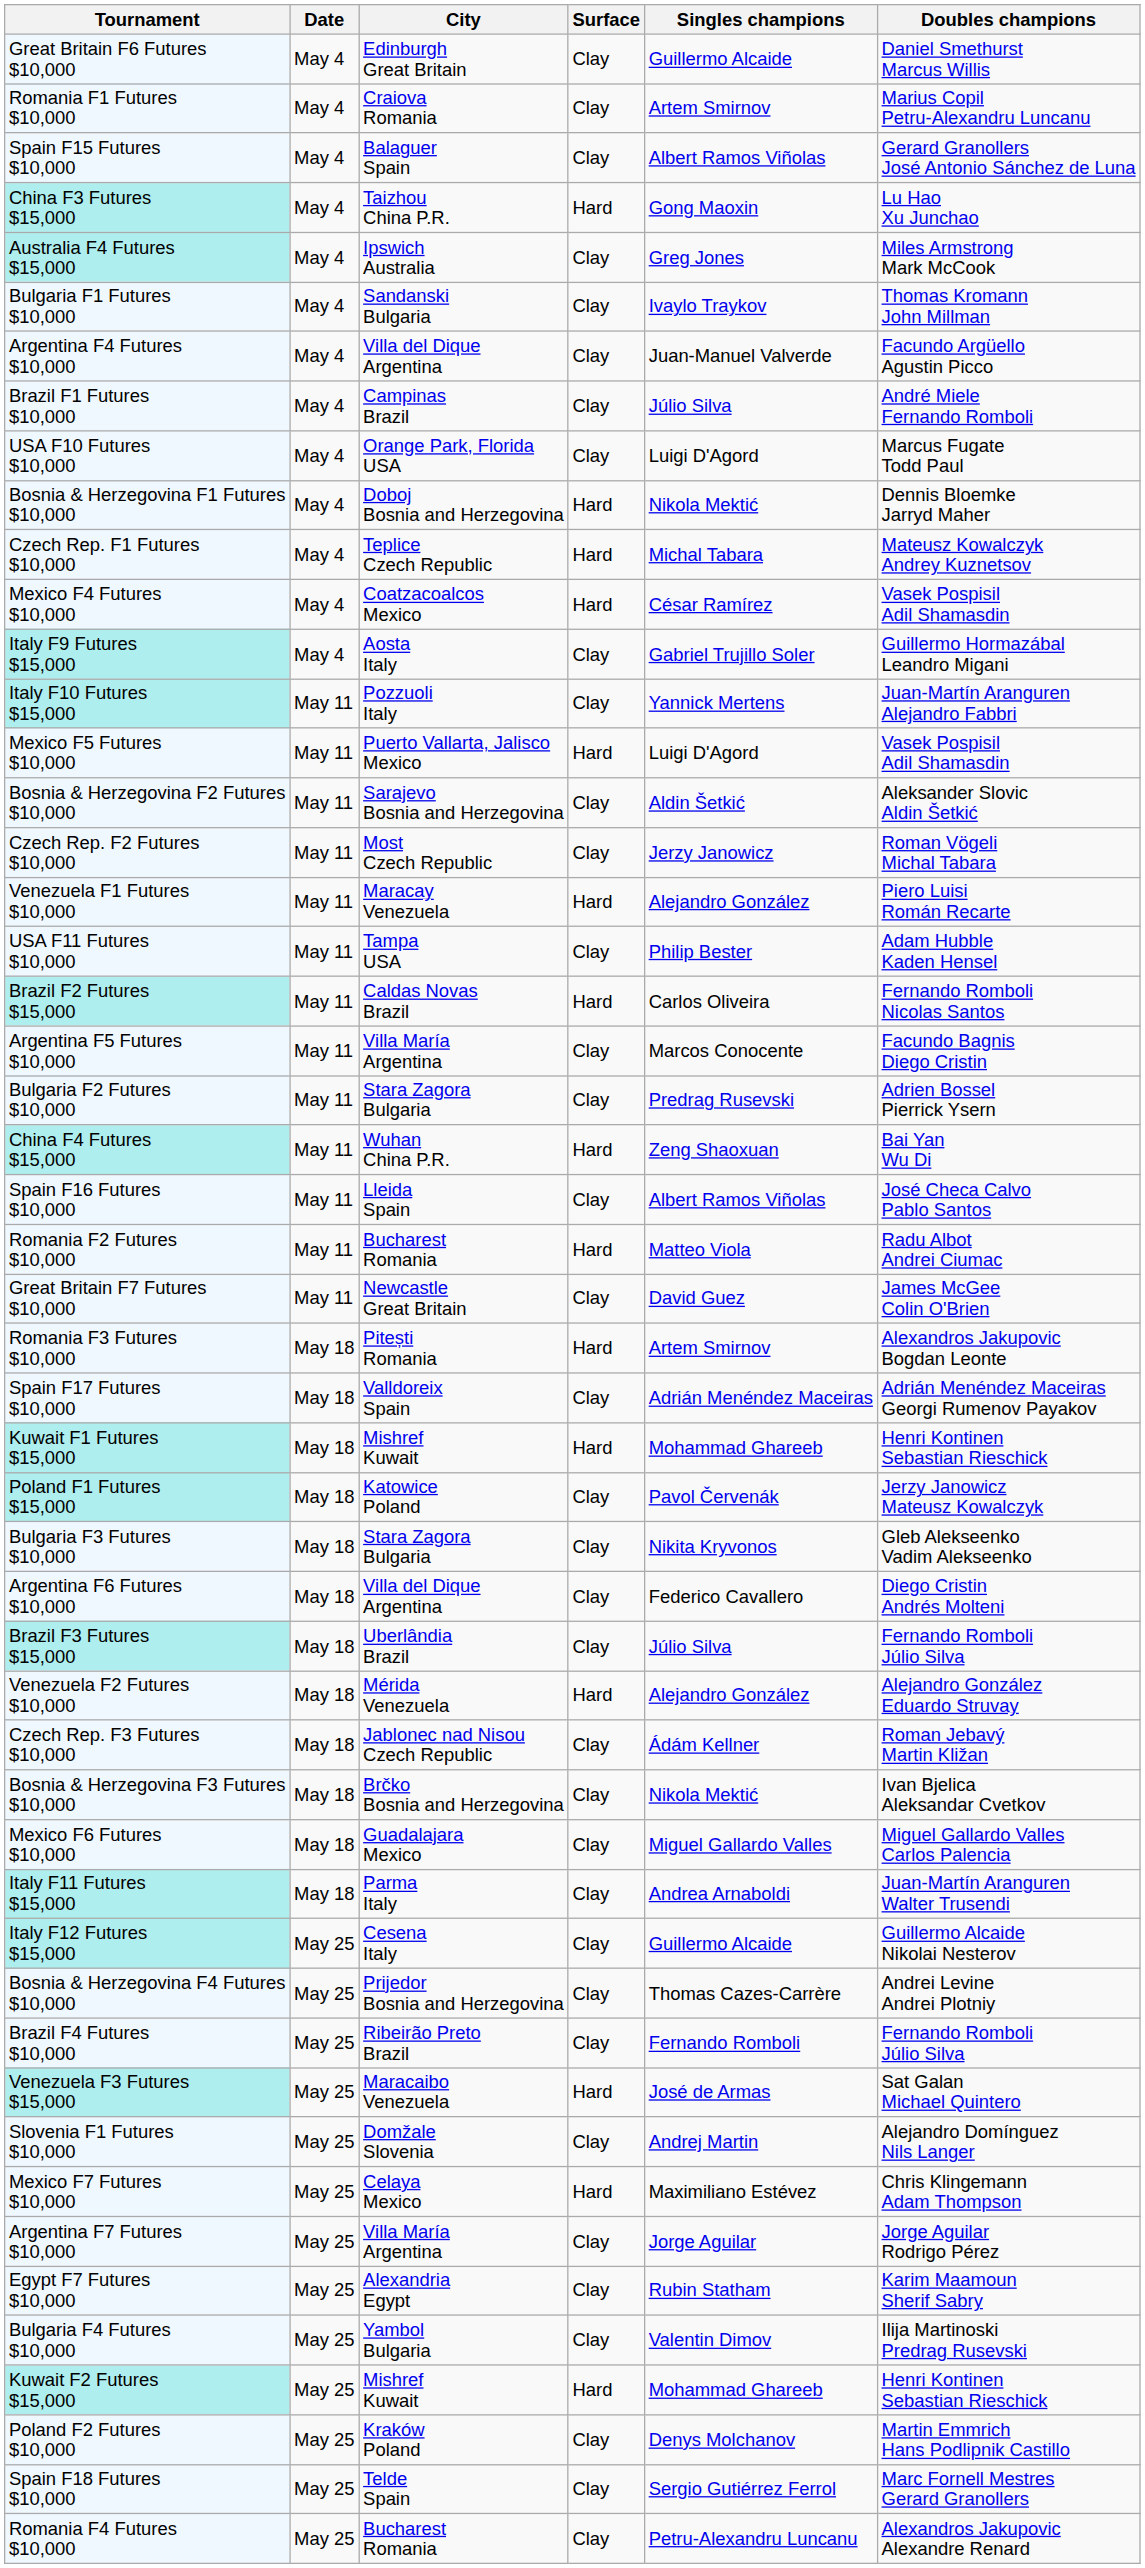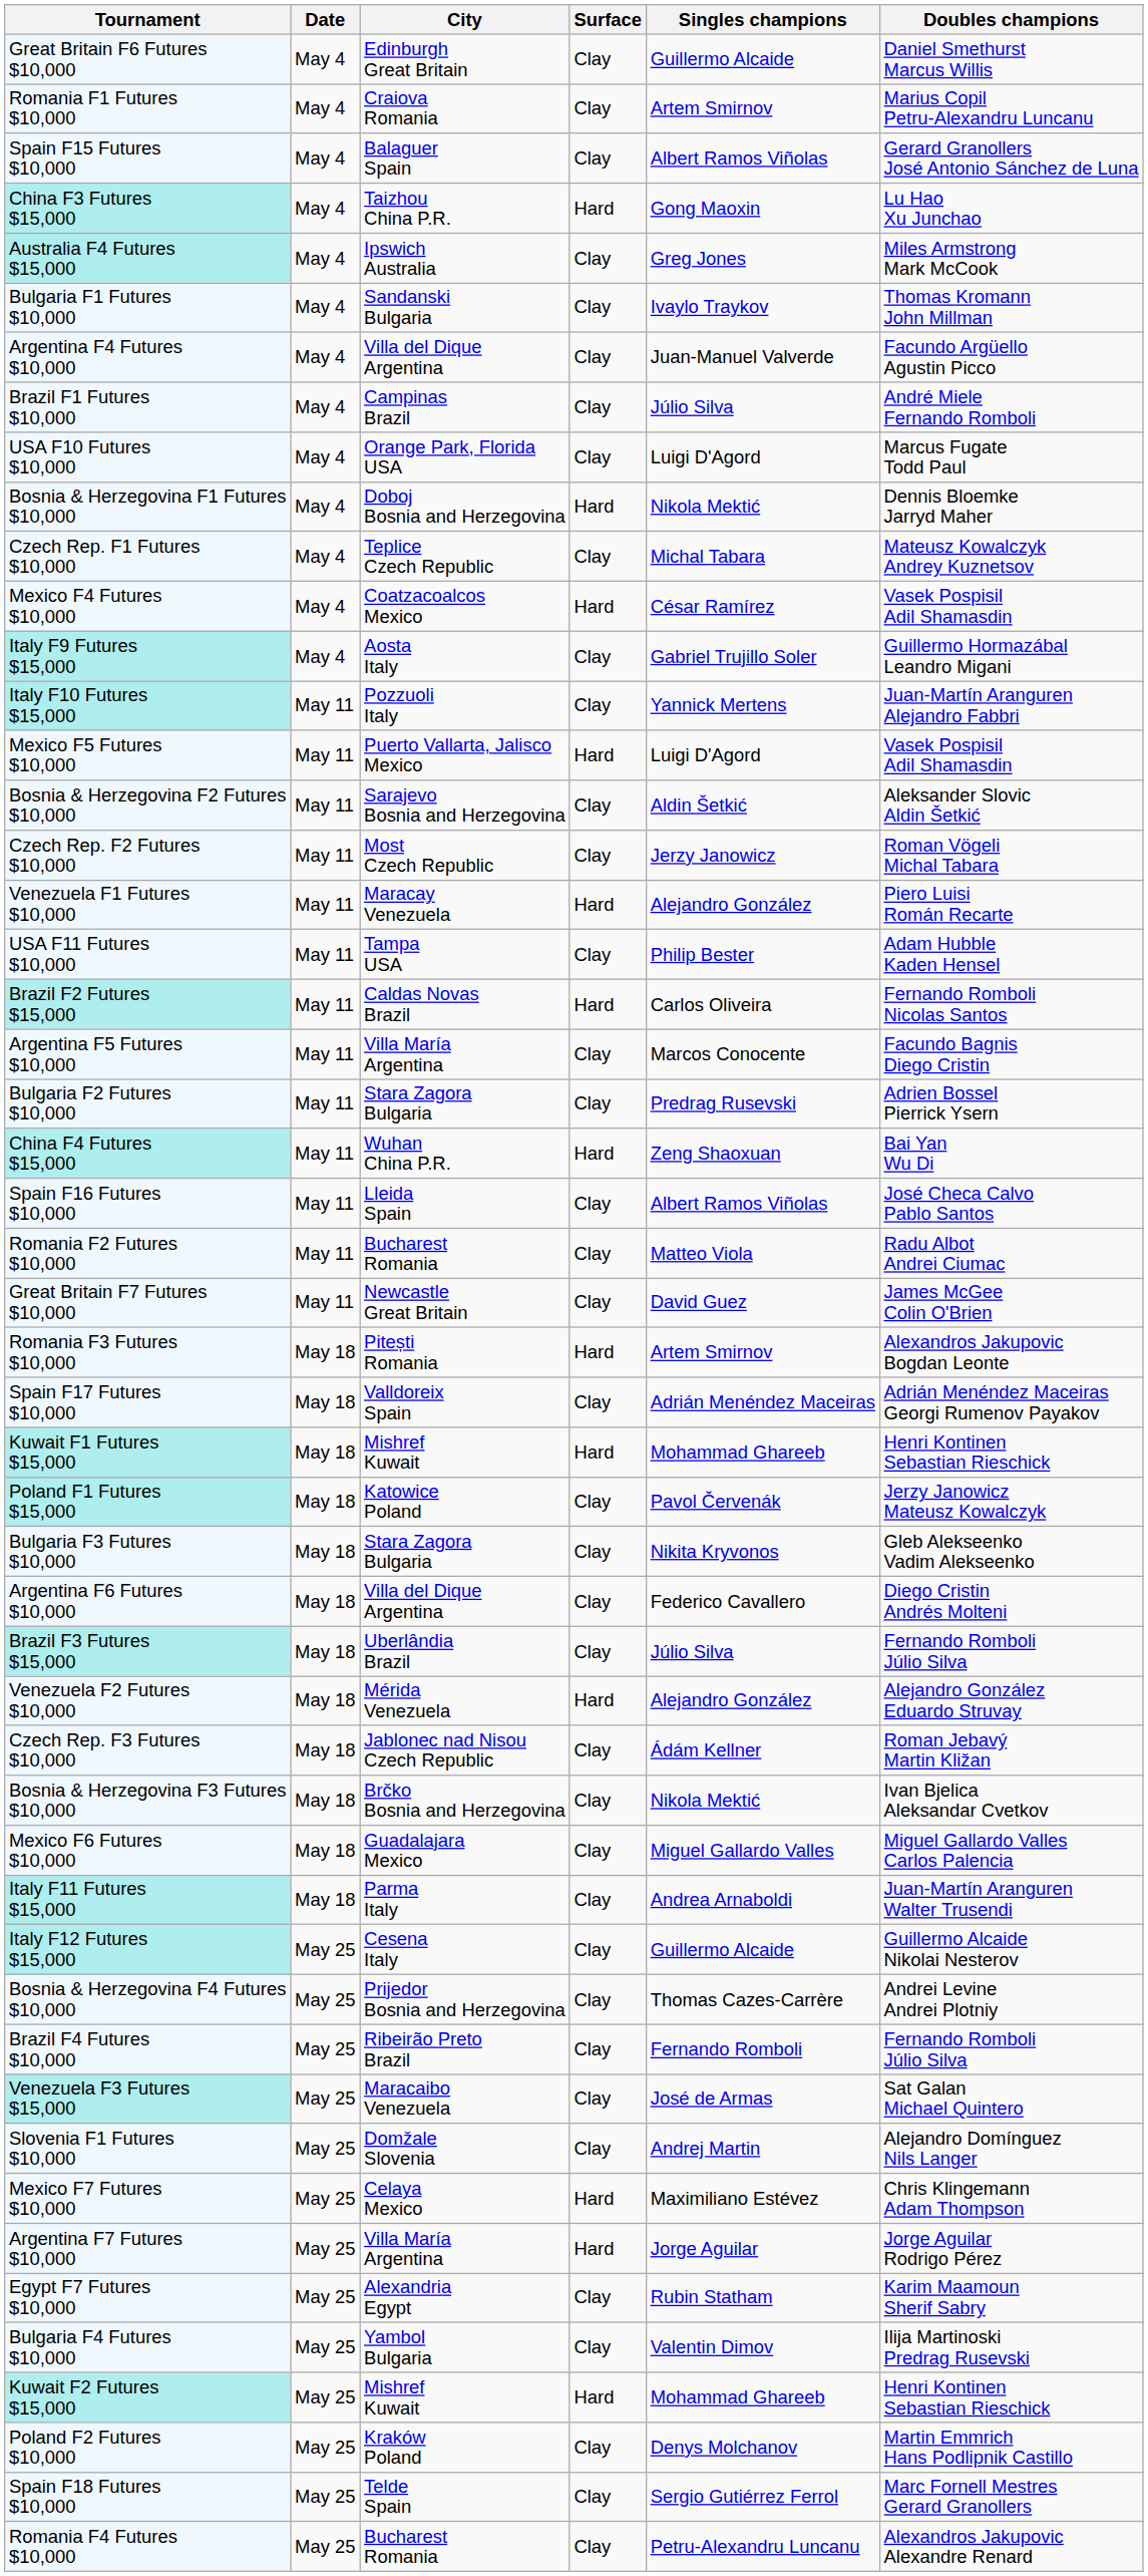Czech Rep. F1 Futures $10,000 | Surface: Hard -> Clay
Romania F2 Futures $10,000 | Surface: Hard -> Clay
Venezuela F3 Futures $15,000 | Surface: Hard -> Clay
Argentina F7 Futures $10,000 | Surface: Clay -> Hard
